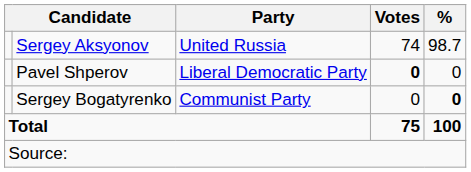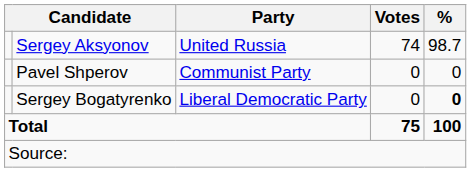Pavel Shperov | Party: Liberal Democratic Party -> Communist Party
Pavel Shperov | Votes: bold -> normal
Sergey Bogatyrenko | Party: Communist Party -> Liberal Democratic Party
